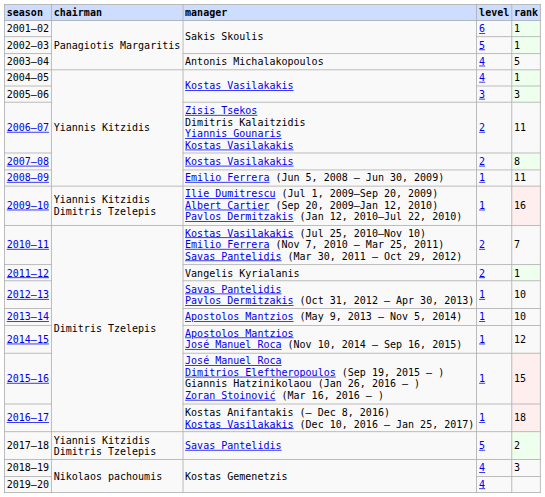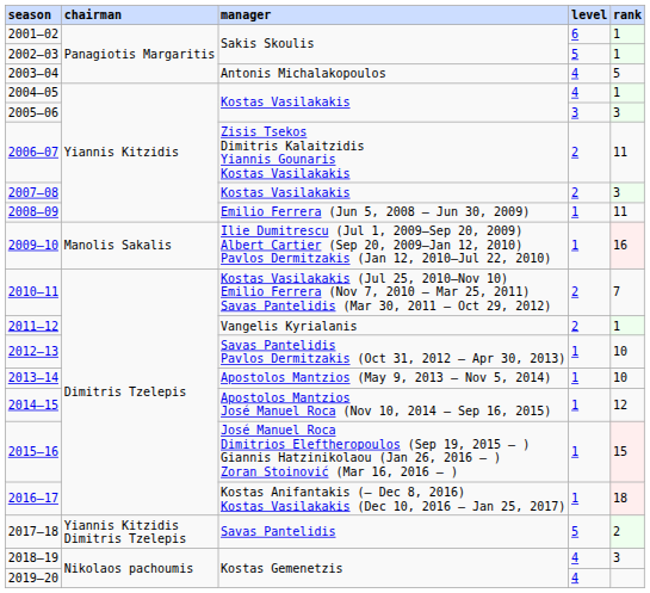2007–08 | rank: 8 -> 3
2009–10 | chairman: Yiannis Kitzidis Dimitris Tzelepis -> Manolis Sakalis
